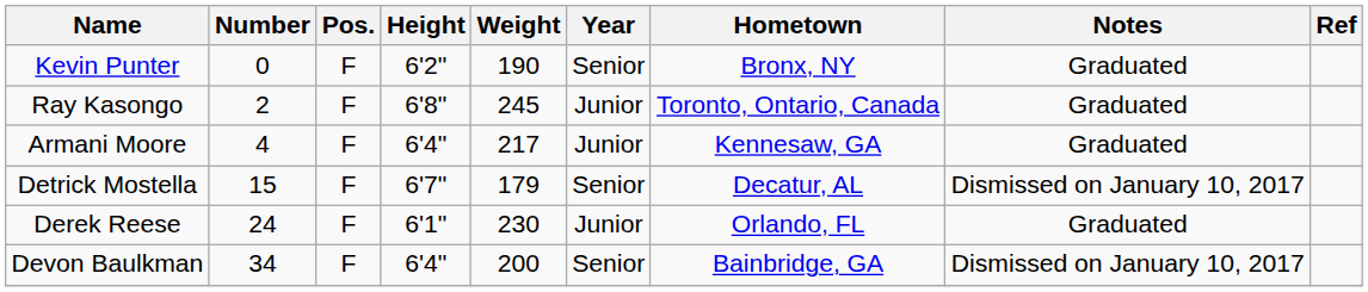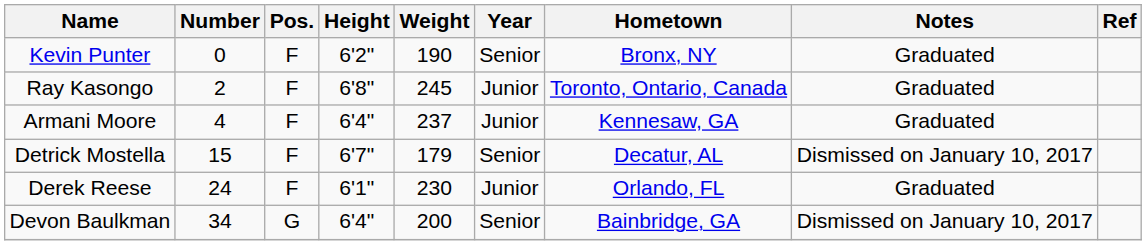Armani Moore | Weight: 217 -> 237
Devon Baulkman | Pos.: F -> G
